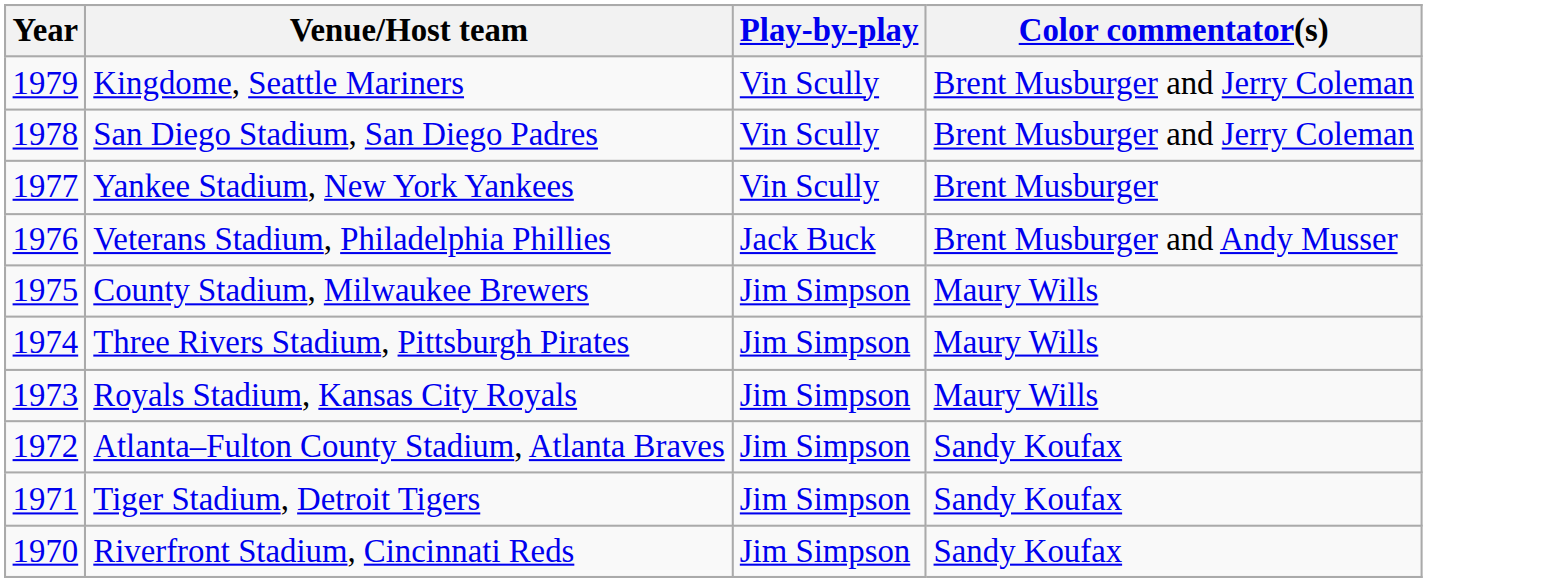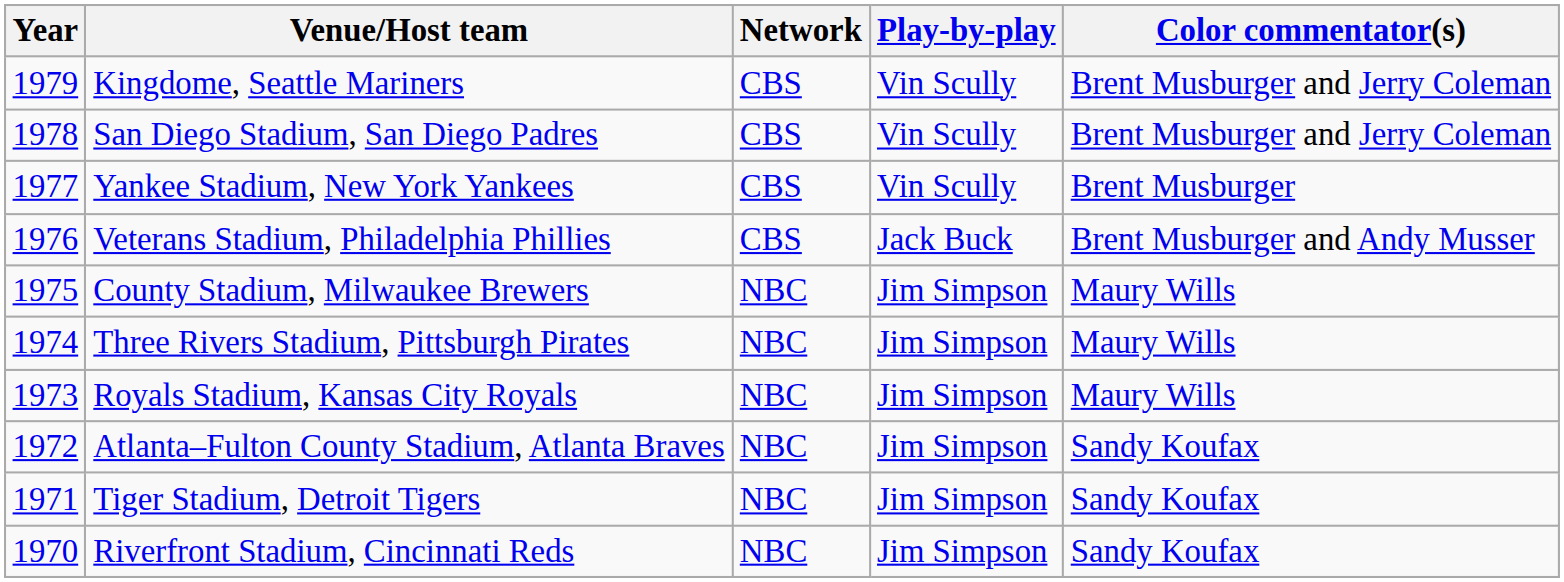+ column: Network | CBS | CBS | CBS | CBS | NBC | NBC | NBC | NBC | NBC | NBC
